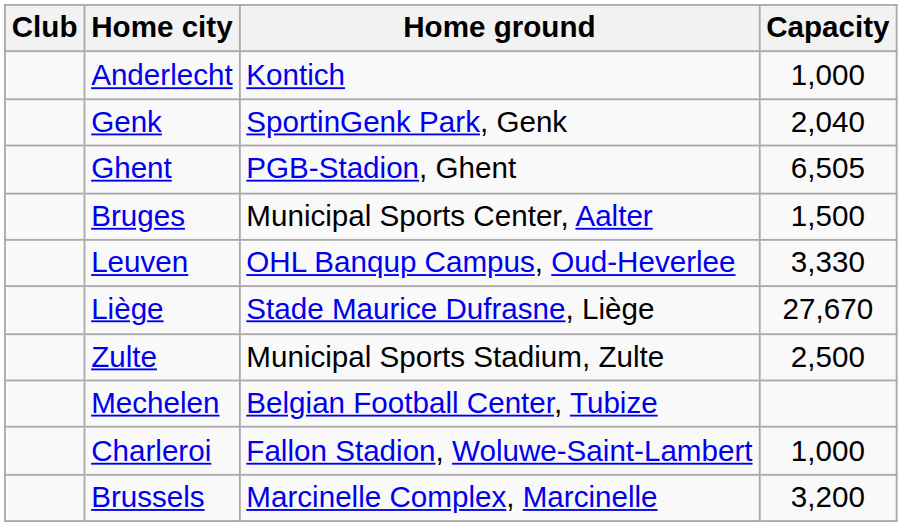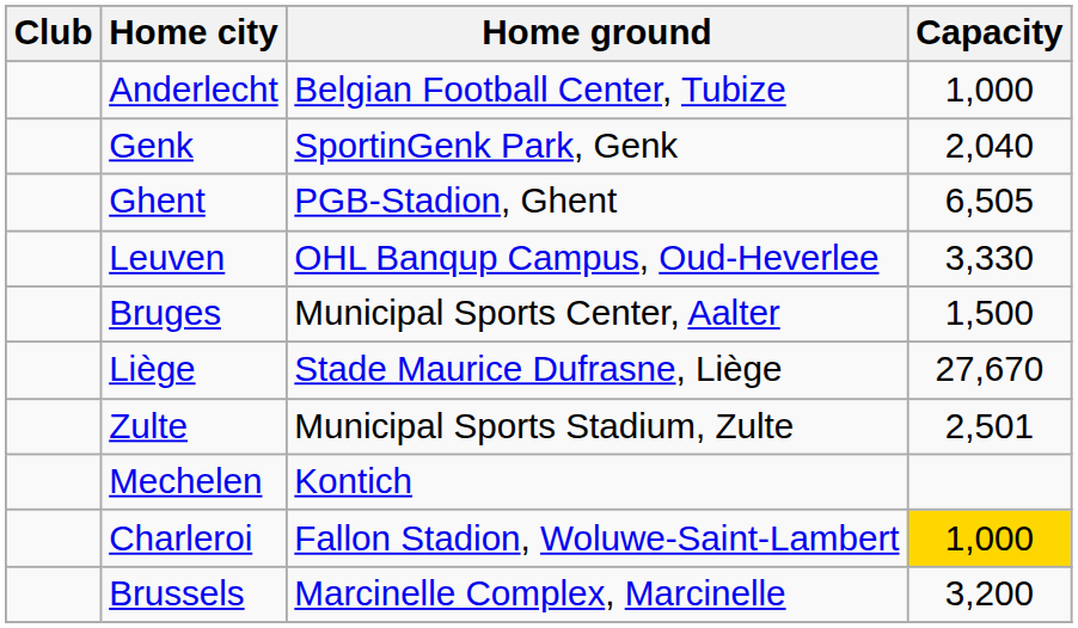Anderlecht | Home ground: Kontich -> Belgian Football Center, Tubize
rows swapped: Bruges <-> Leuven
Zulte | Capacity: 2,500 -> 2,501
Mechelen | Home ground: Belgian Football Center, Tubize -> Kontich
Charleroi | Capacity: no background -> gold background
